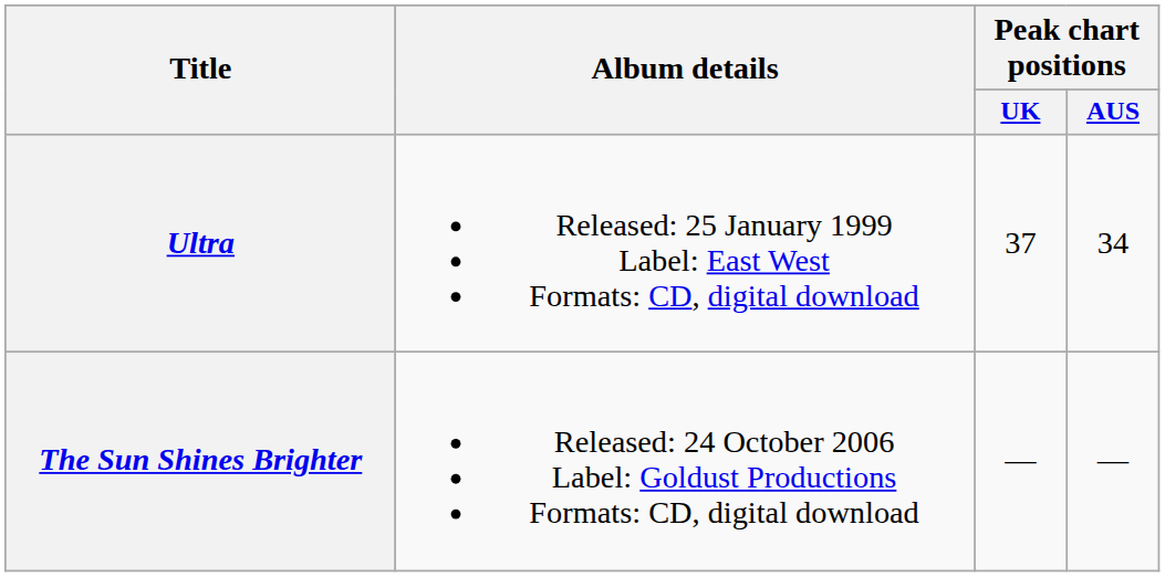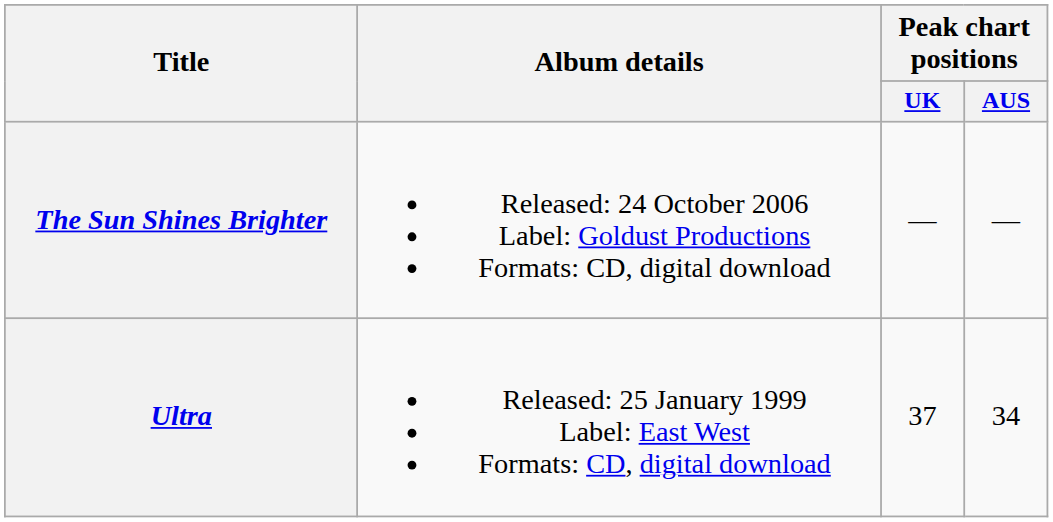rows swapped: Ultra <-> The Sun Shines Brighter
